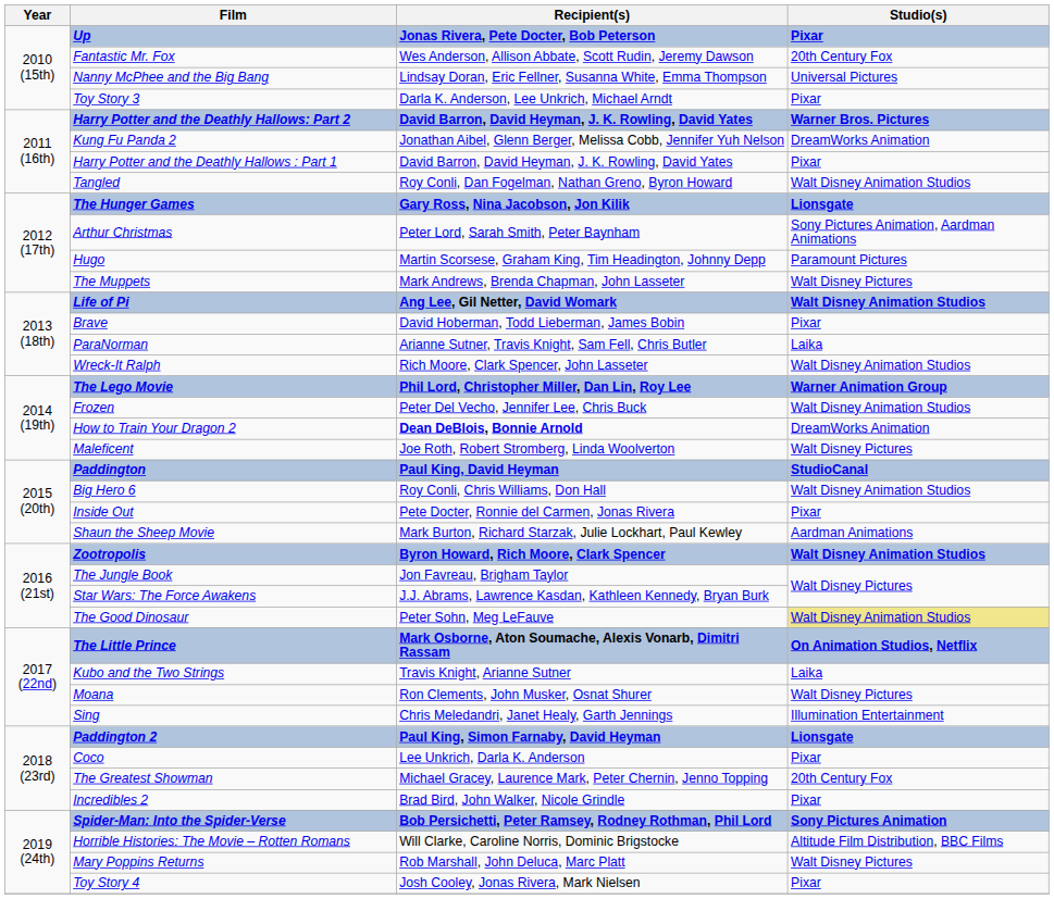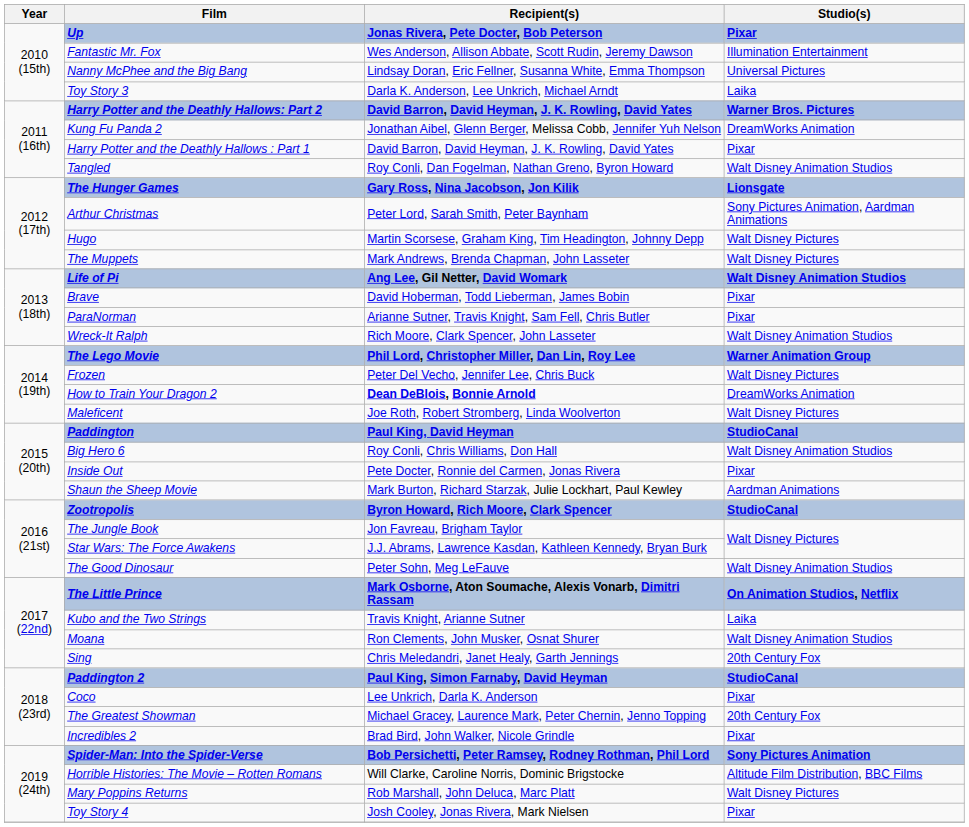Fantastic Mr. Fox | Studio(s): 20th Century Fox -> Illumination Entertainment
Toy Story 3 | Studio(s): Pixar -> Laika
Hugo | Studio(s): Paramount Pictures -> Walt Disney Pictures
ParaNorman | Studio(s): Laika -> Pixar
Frozen | Studio(s): Walt Disney Animation Studios -> Walt Disney Pictures
Zootropolis | Studio(s): Walt Disney Animation Studios -> StudioCanal
The Good Dinosaur | Studio(s): khaki background -> no background
Moana | Studio(s): Walt Disney Pictures -> Walt Disney Animation Studios
Sing | Studio(s): Illumination Entertainment -> 20th Century Fox
Paddington 2 | Studio(s): Lionsgate -> StudioCanal
